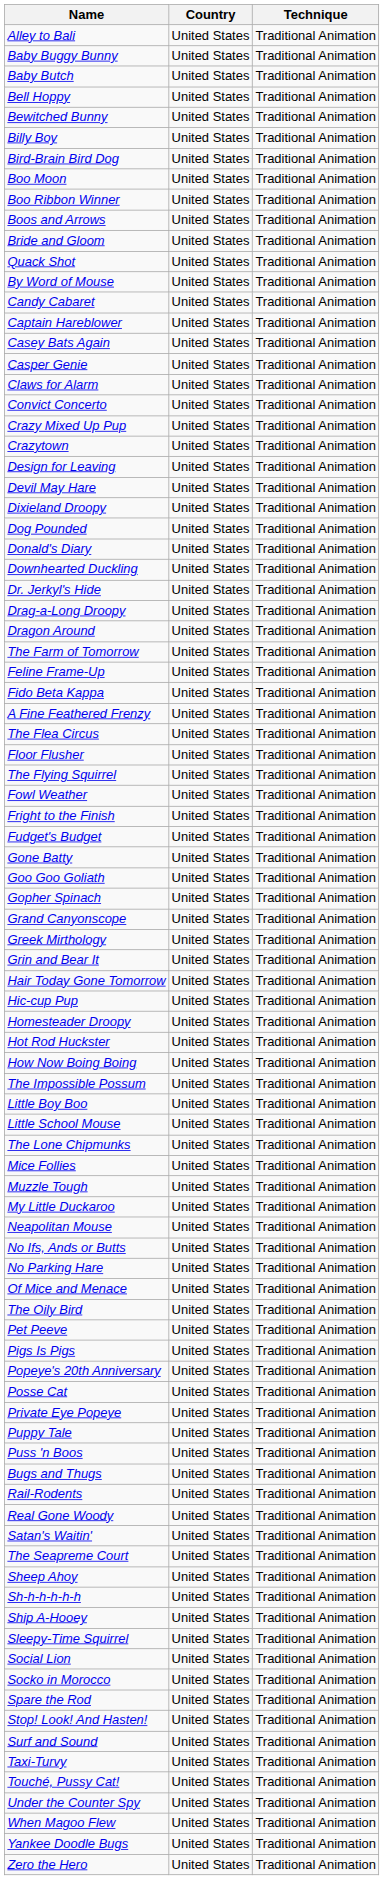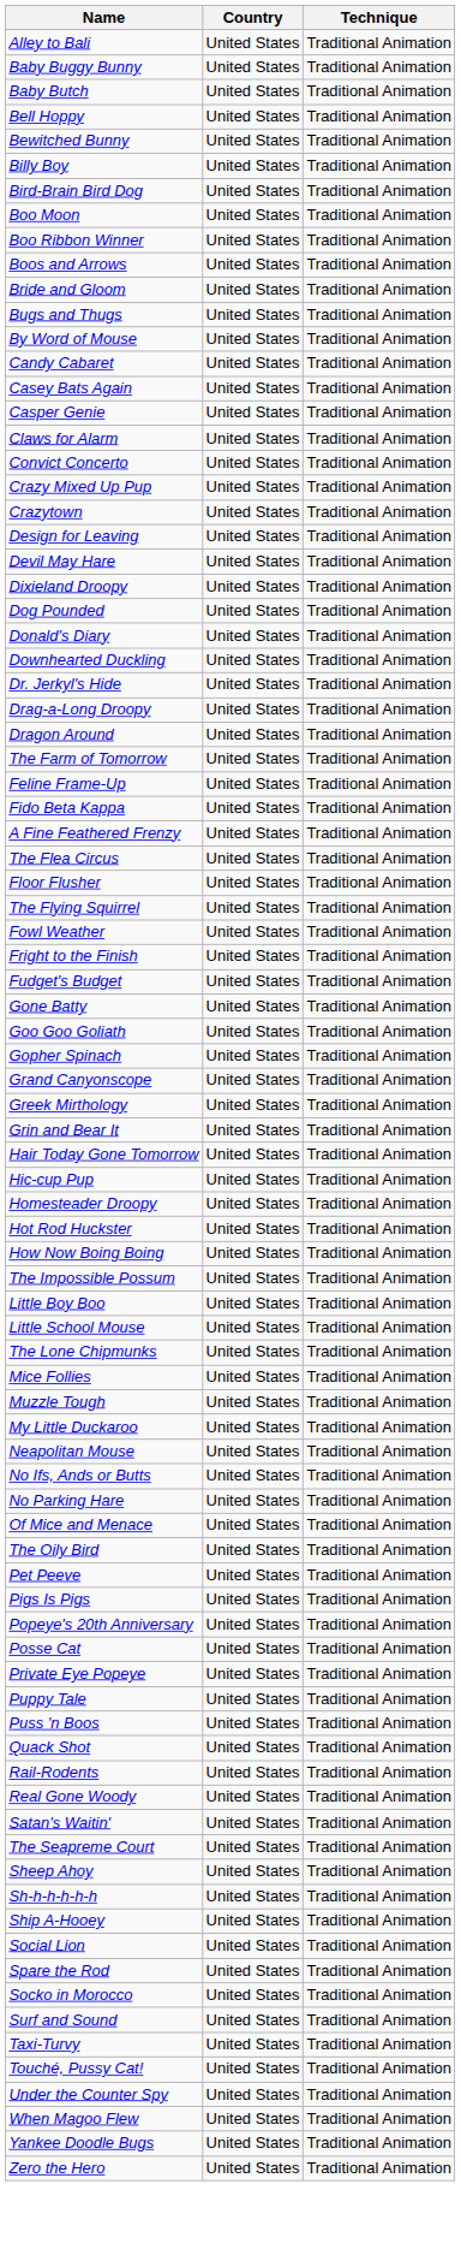rows swapped: Bugs and Thugs <-> Quack Shot
- row: Captain Hareblower | United States | Traditional Animation
- row: Sleepy-Time Squirrel | United States | Traditional Animation
rows swapped: Socko in Morocco <-> Spare the Rod
- row: Stop! Look! And Hasten! | United States | Traditional Animation
